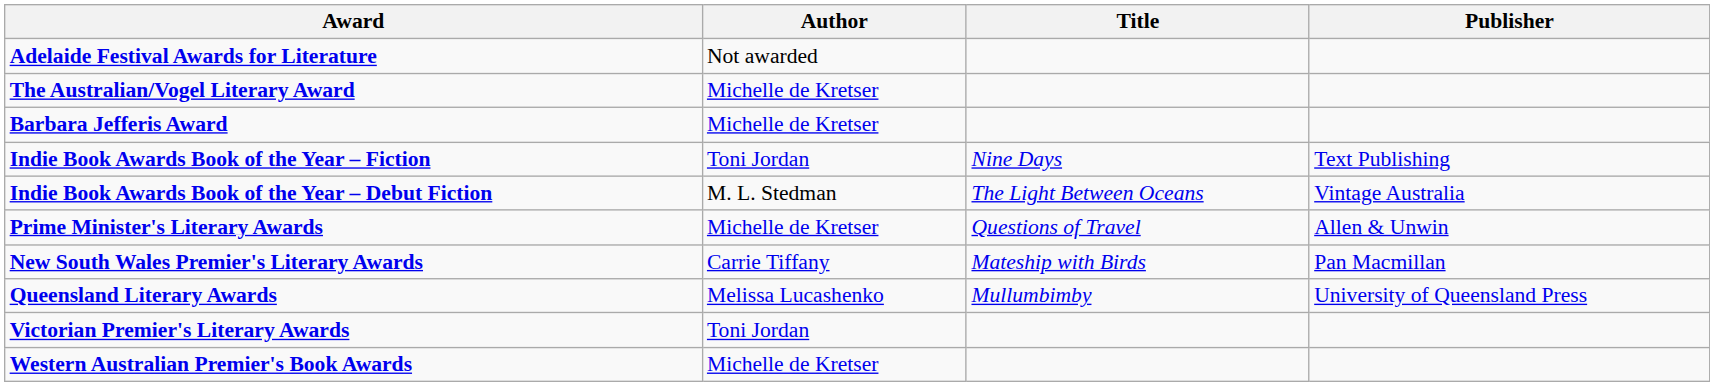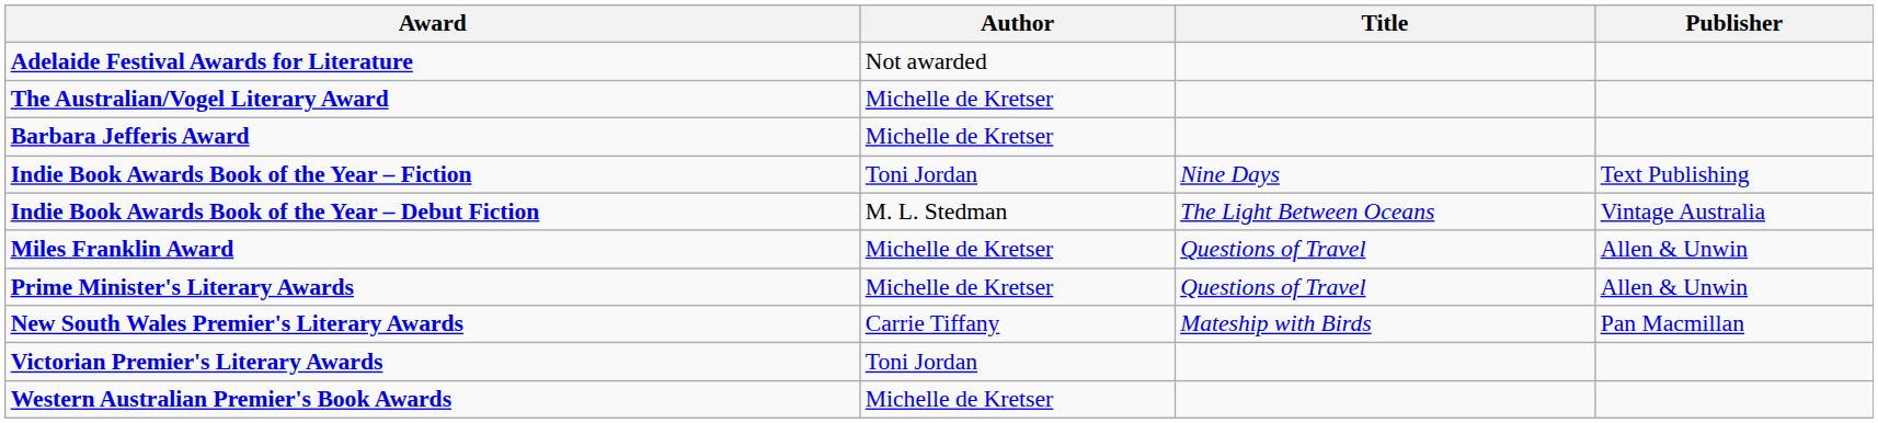+ row: Miles Franklin Award | Michelle de Kretser | Questions of Travel | Allen & Unwin
- row: Queensland Literary Awards | Melissa Lucashenko | Mullumbimby | University of Queensland Press
